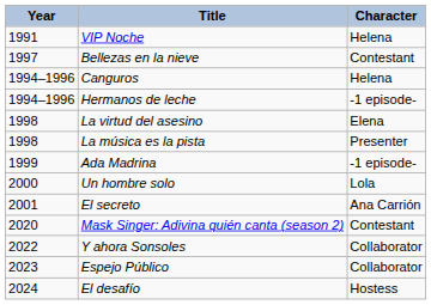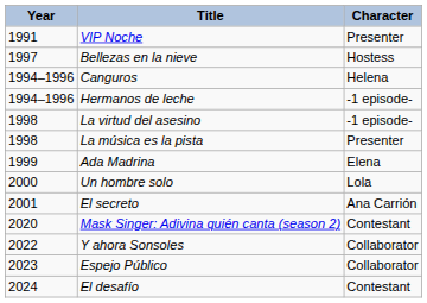VIP Noche | Character: Helena -> Presenter
Bellezas en la nieve | Character: Contestant -> Hostess
La virtud del asesino | Character: Elena -> -1 episode-
Ada Madrina | Character: -1 episode- -> Elena
El desafío | Character: Hostess -> Contestant
